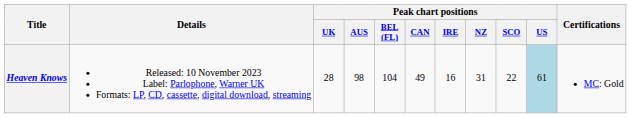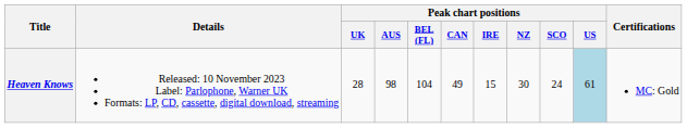Heaven Knows | Peak chart positions / IRE: 16 -> 15
Heaven Knows | Peak chart positions / NZ: 31 -> 30
Heaven Knows | Peak chart positions / SCO: 22 -> 24
